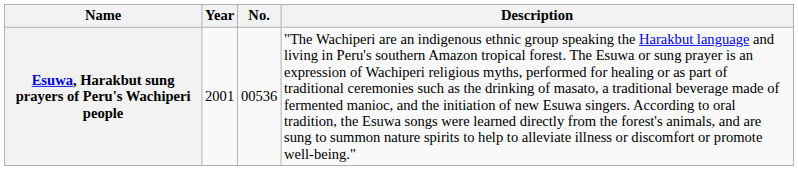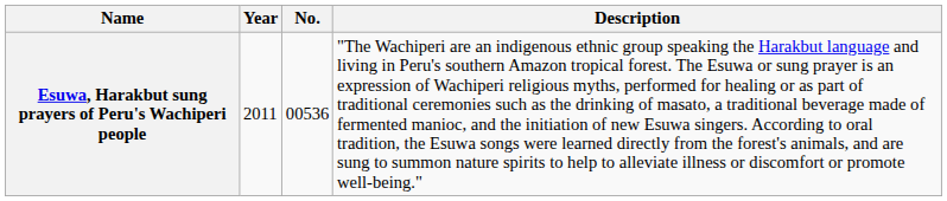Esuwa, Harakbut sung prayers of Peru's Wachiperi people | Year: 2001 -> 2011
